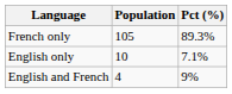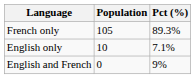English and French | Population: 4 -> 0
